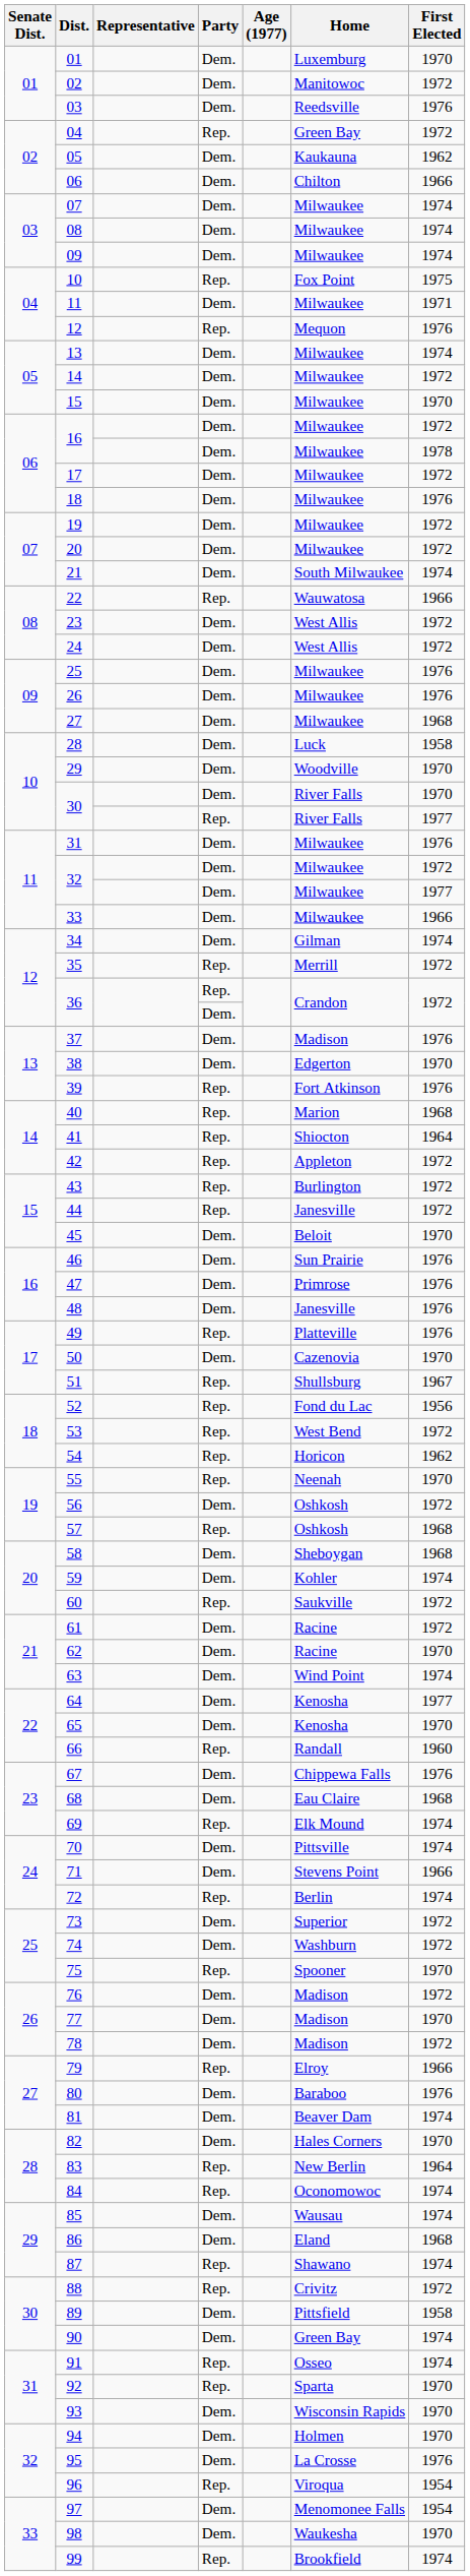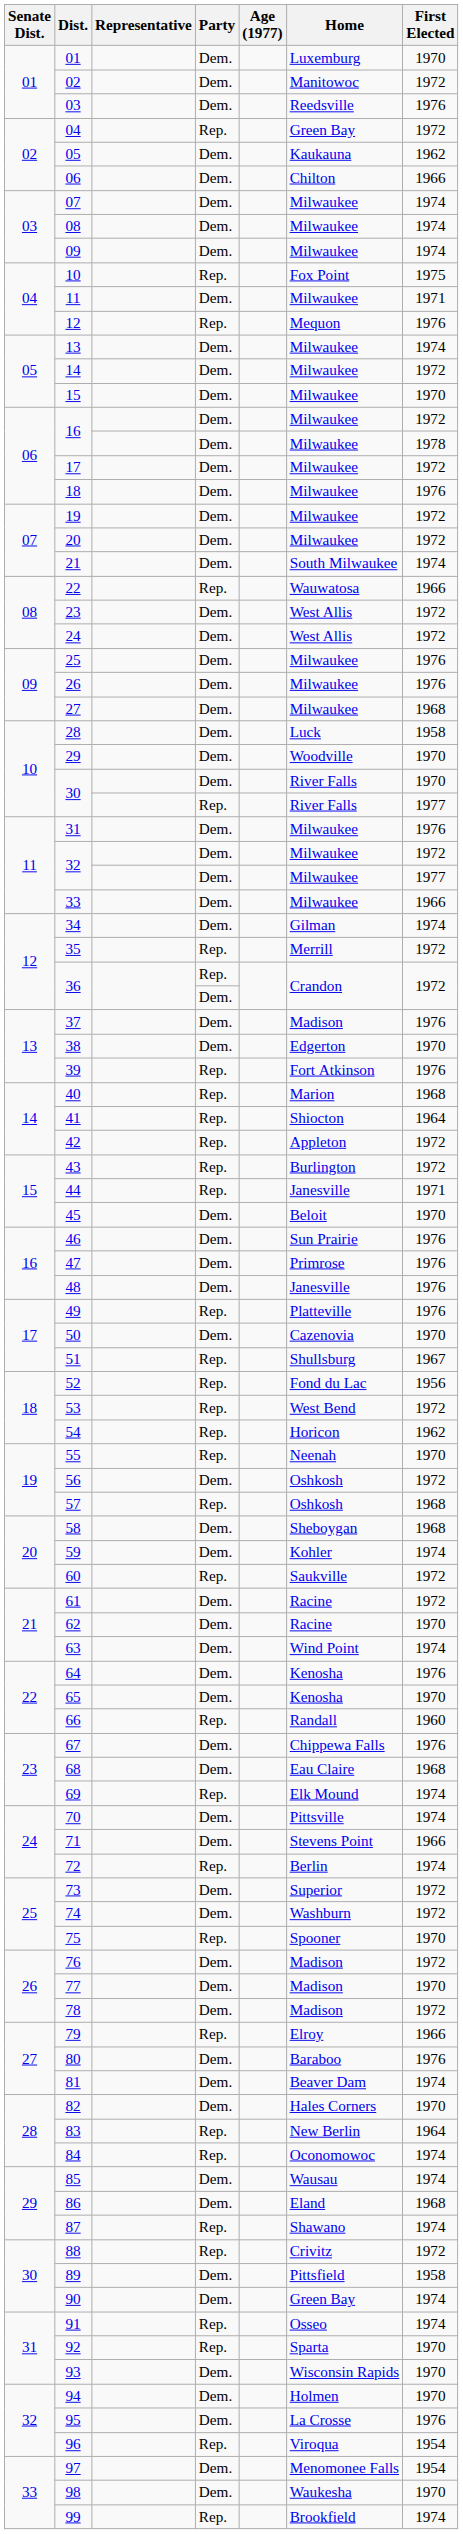44 | First Elected: 1972 -> 1971
64 | First Elected: 1977 -> 1976
